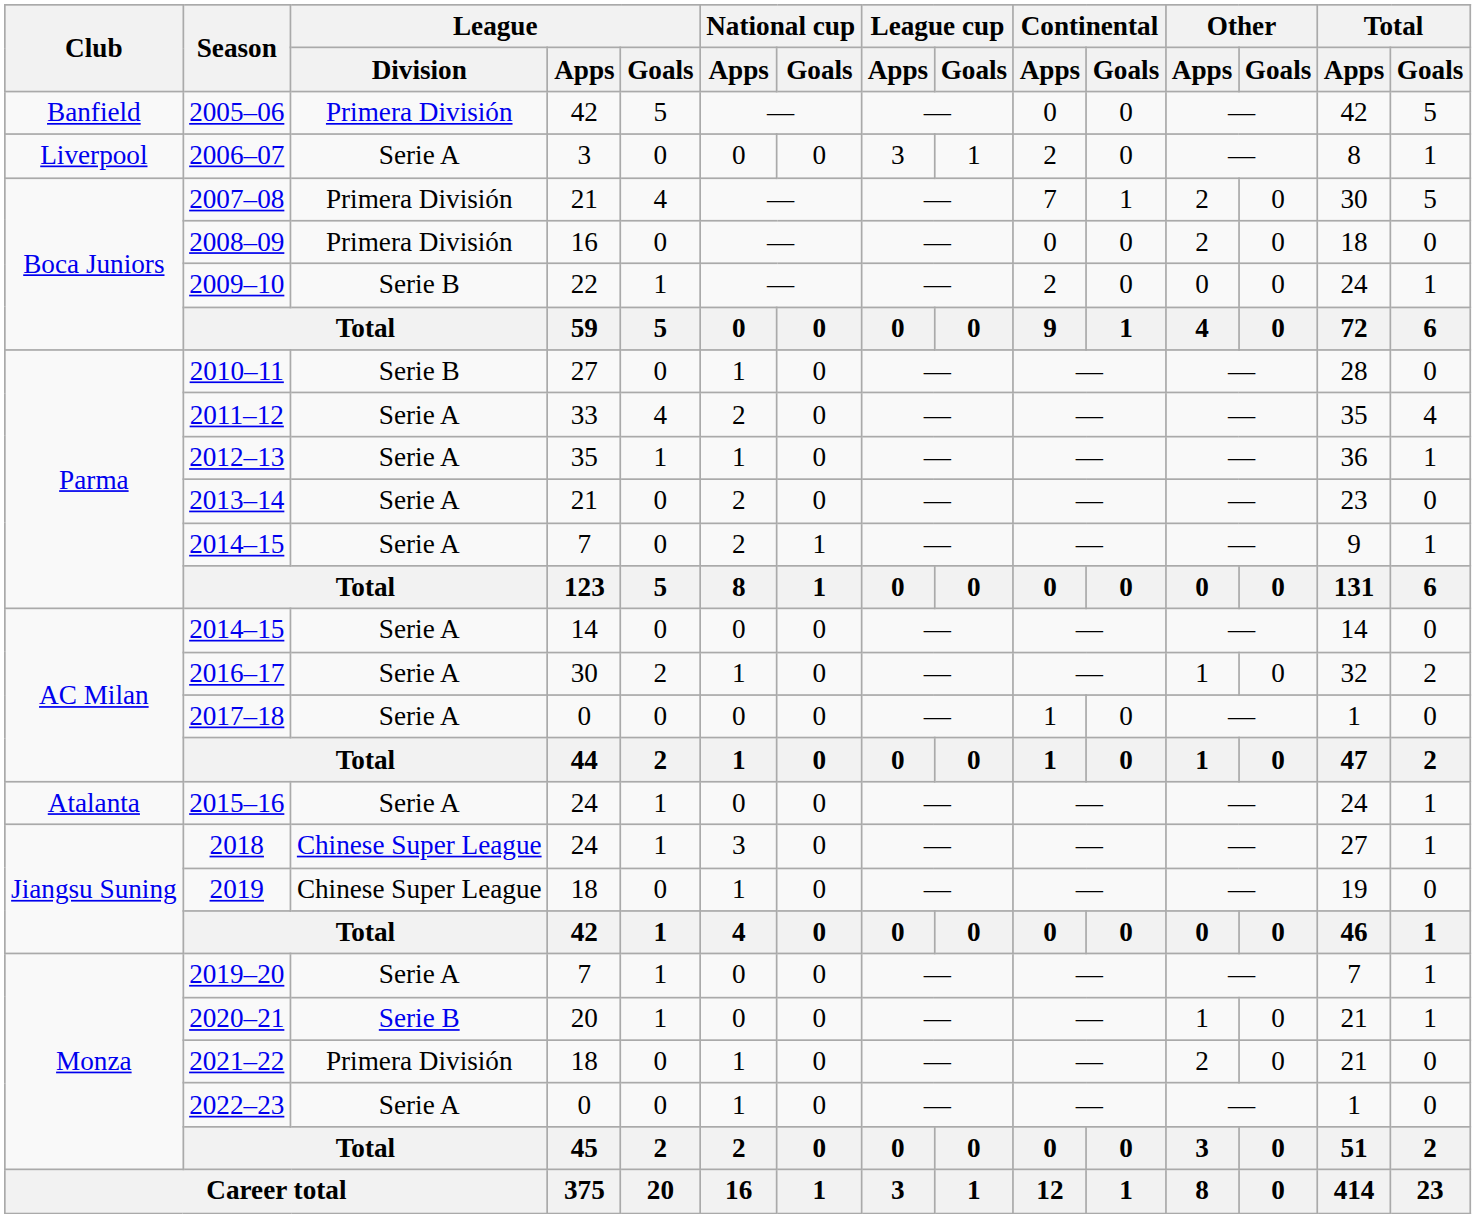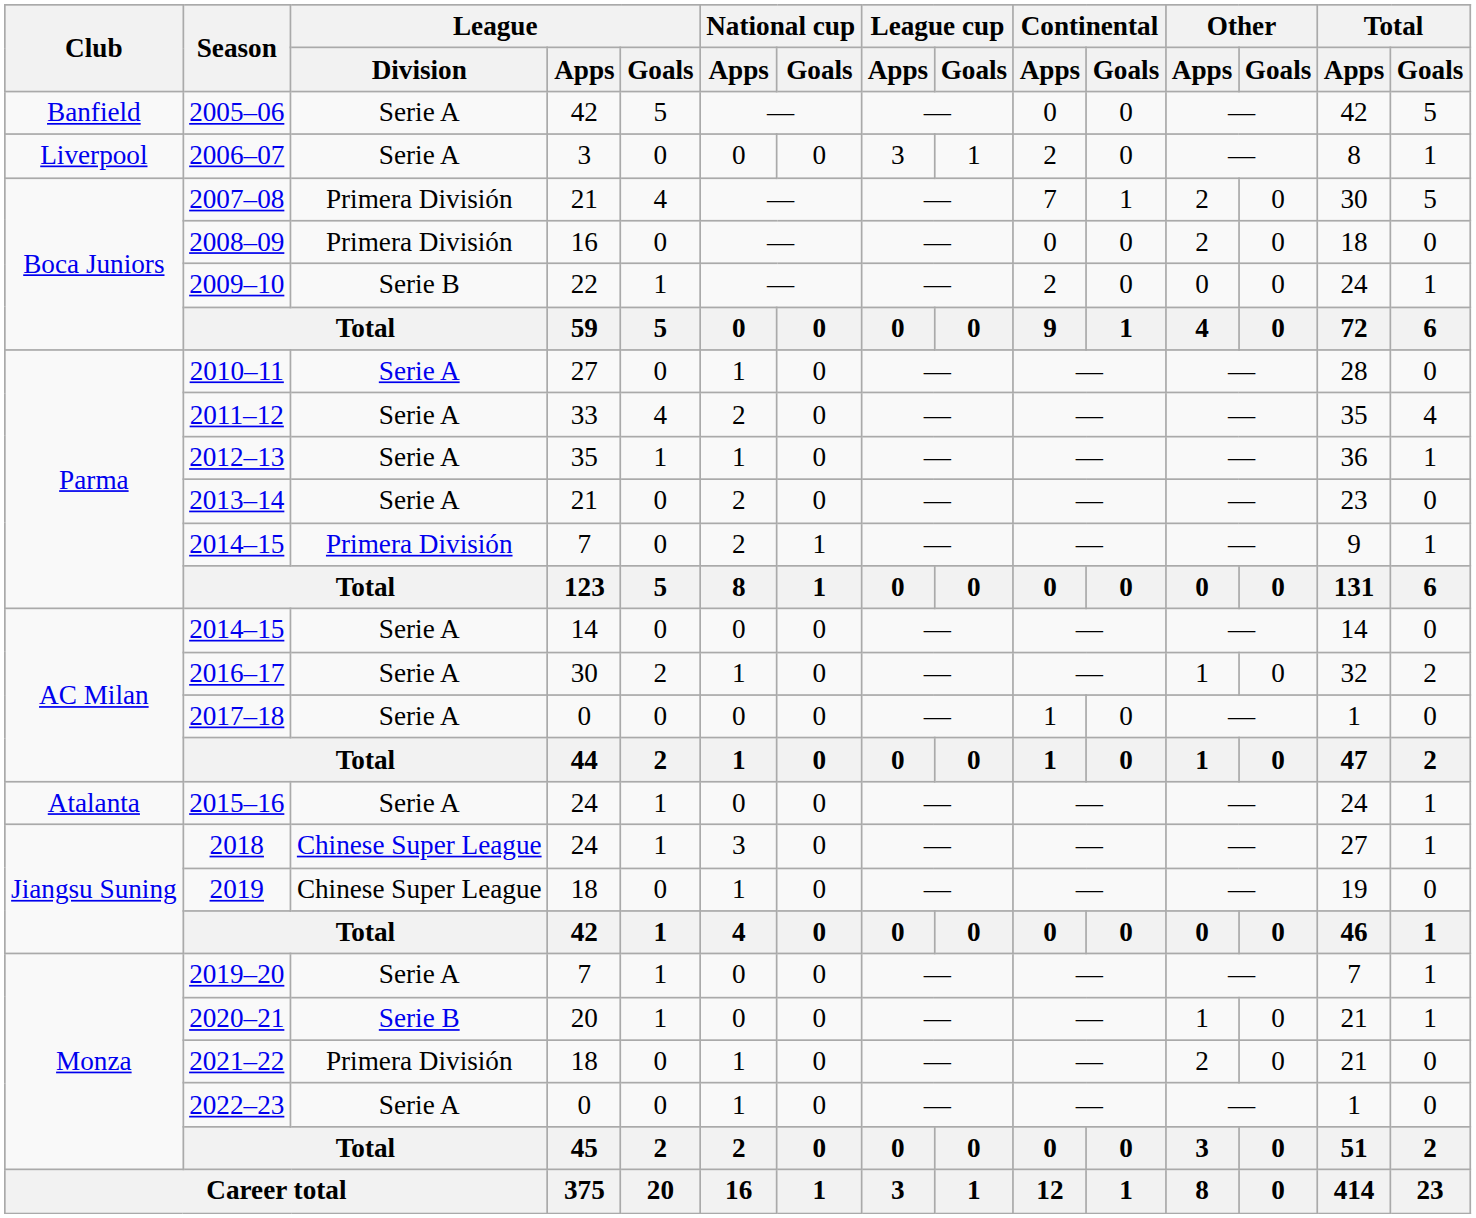2005–06 | League / Division: Primera División -> Serie A
2010–11 | League / Division: Serie B -> Serie A
2014–15 / 7 | League / Division: Serie A -> Primera División
